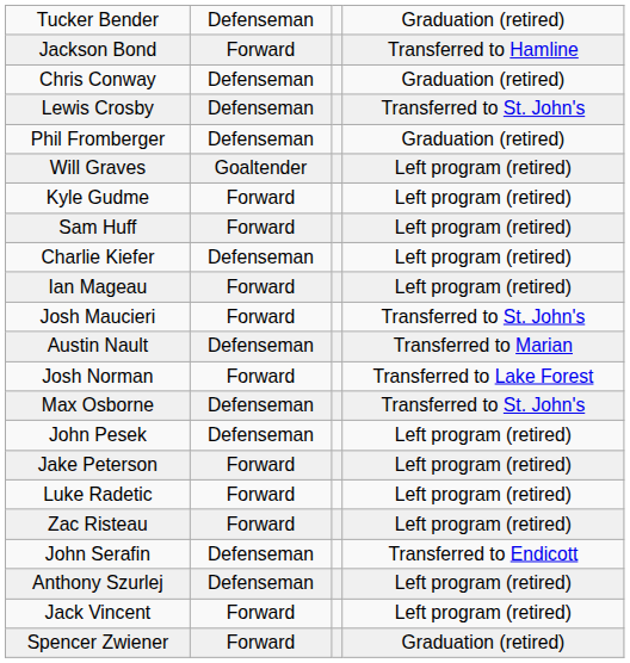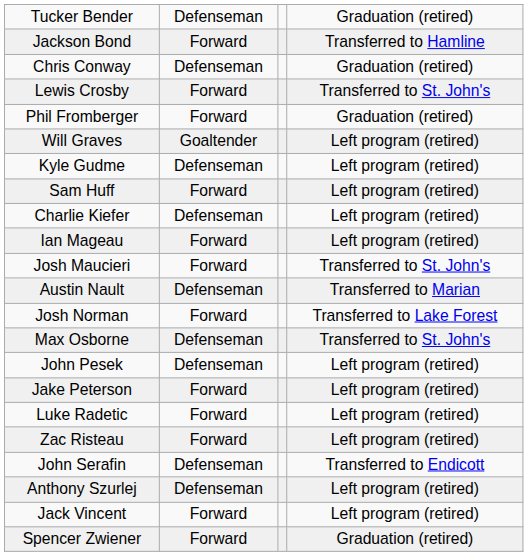Lewis Crosby | column 2: Defenseman -> Forward
Phil Fromberger | column 2: Defenseman -> Forward
Kyle Gudme | column 2: Forward -> Defenseman
